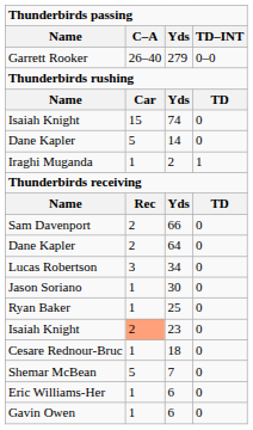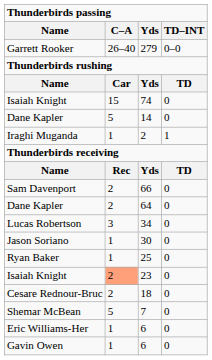18 | C–A: 1 -> 2
